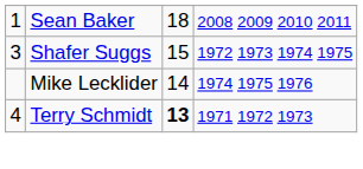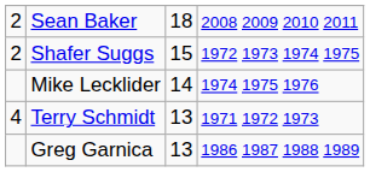Sean Baker | column 1: 1 -> 2
Shafer Suggs | column 1: 3 -> 2
Terry Schmidt | column 3: bold -> normal
+ row: Greg Garnica | 13 | 1986 1987 1988 1989
